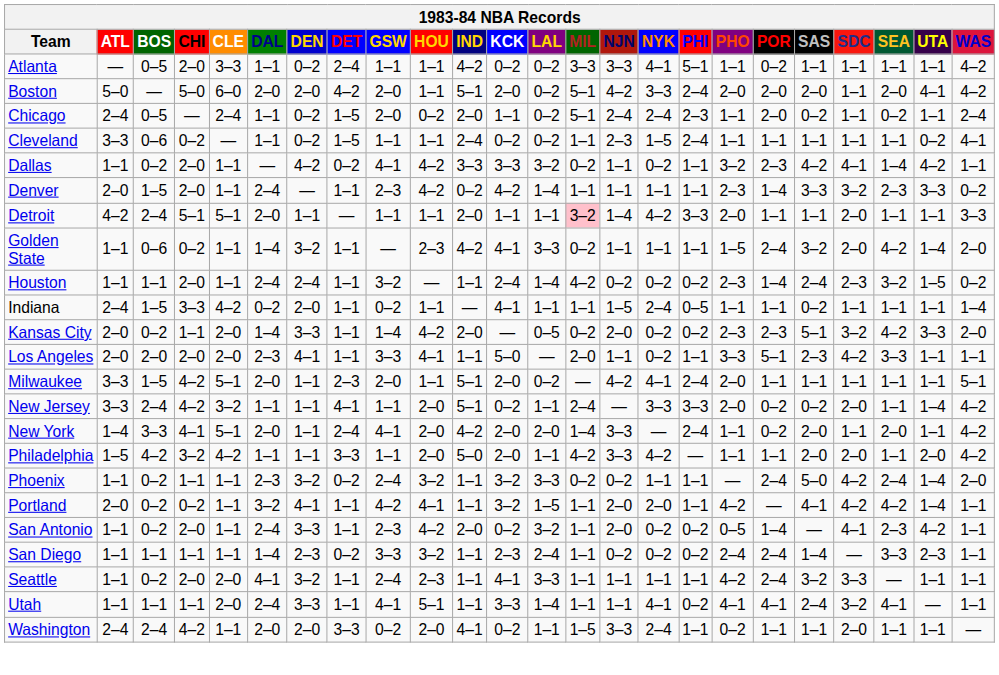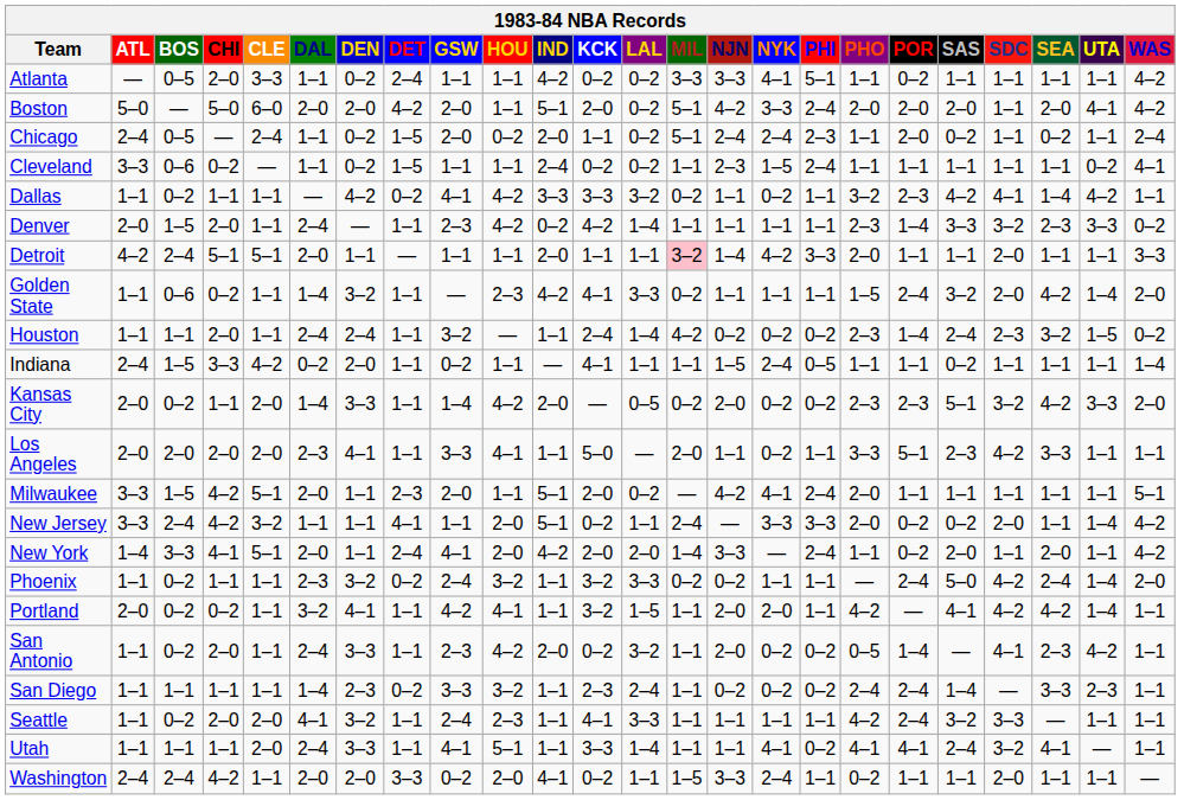Dallas | CHI: 2–0 -> 1–1
- row: Philadelphia | 1–5 | 4–2 | 3–2 | 4–2 | 1–1 | 1–1 | 3–3 | 1–1 | 2–0 | 5–0 | 2–0 | 1–1 | 4–2 | 3–3 | 4–2 | — | 1–1 | 1–1 | 2–0 | 2–0 | 1–1 | 2–0 | 4–2
